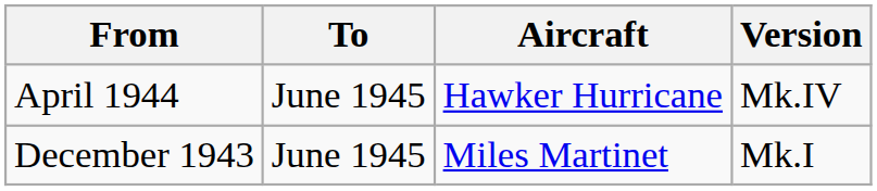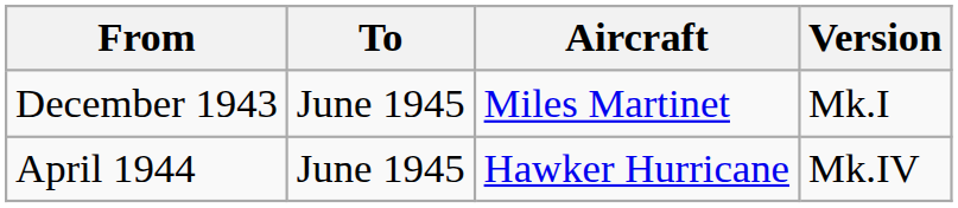rows swapped: December 1943 <-> April 1944
